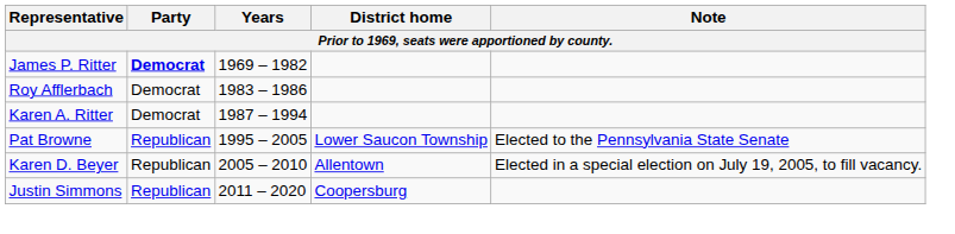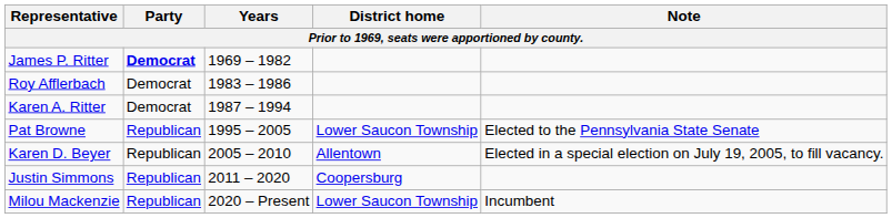+ row: Milou Mackenzie | Republican | 2020 – Present | Lower Saucon Township | Incumbent
